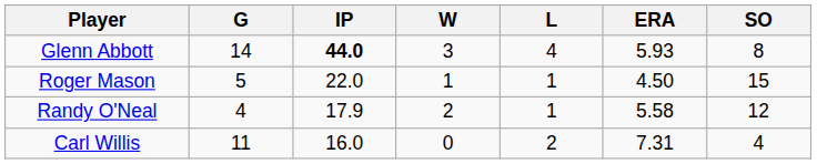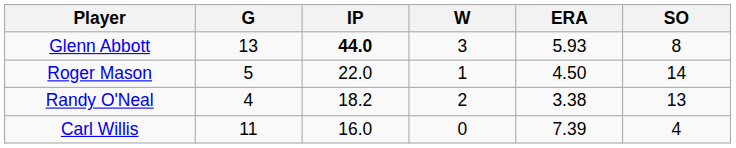- column: L | 4 | 1 | 1 | 2
Glenn Abbott | G: 14 -> 13
Roger Mason | SO: 15 -> 14
Randy O'Neal | IP: 17.9 -> 18.2
Randy O'Neal | ERA: 5.58 -> 3.38
Randy O'Neal | SO: 12 -> 13
Carl Willis | ERA: 7.31 -> 7.39
